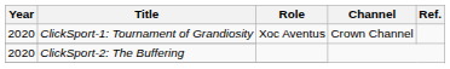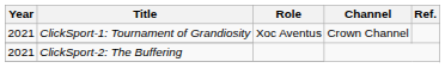ClickSport-1: Tournament of Grandiosity | Year: 2020 -> 2021
ClickSport-2: The Buffering | Year: 2020 -> 2021
